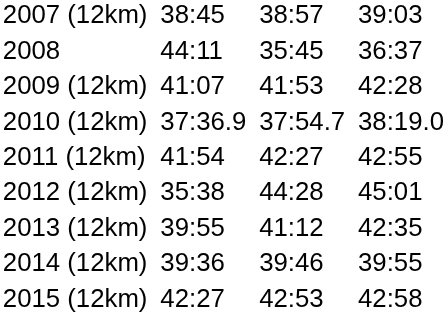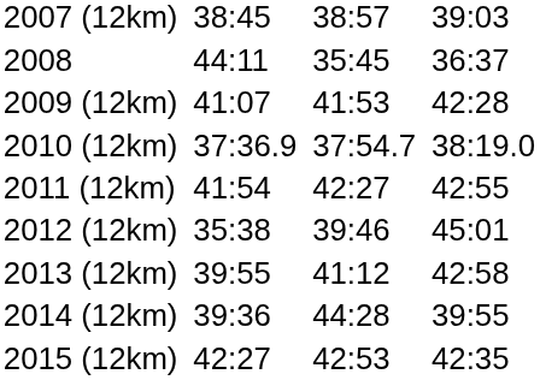2012 (12km) | column 5: 44:28 -> 39:46
2013 (12km) | column 7: 42:35 -> 42:58
2014 (12km) | column 5: 39:46 -> 44:28
2015 (12km) | column 7: 42:58 -> 42:35
